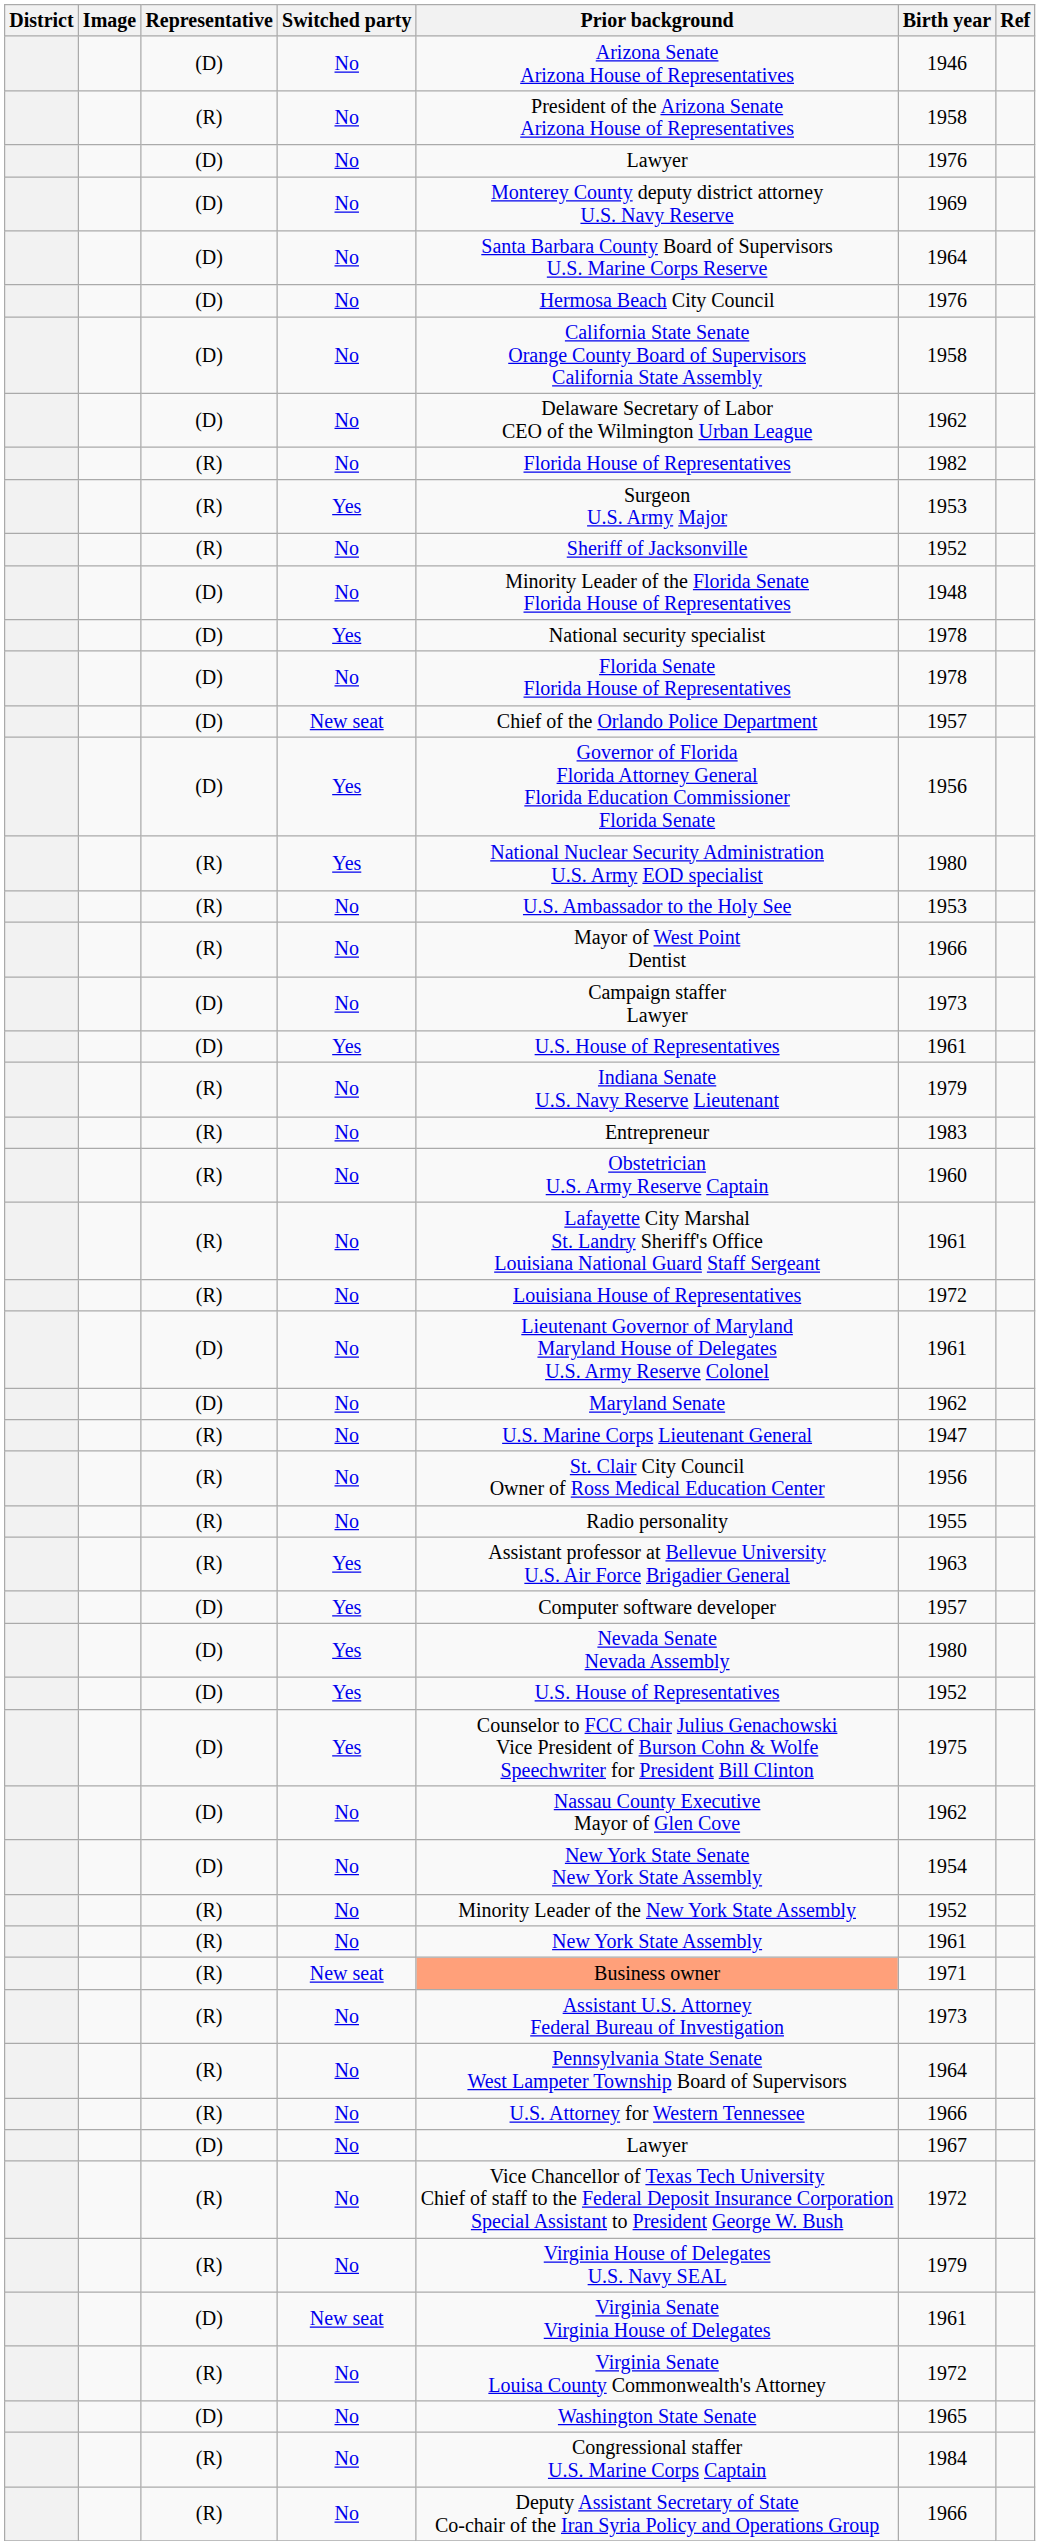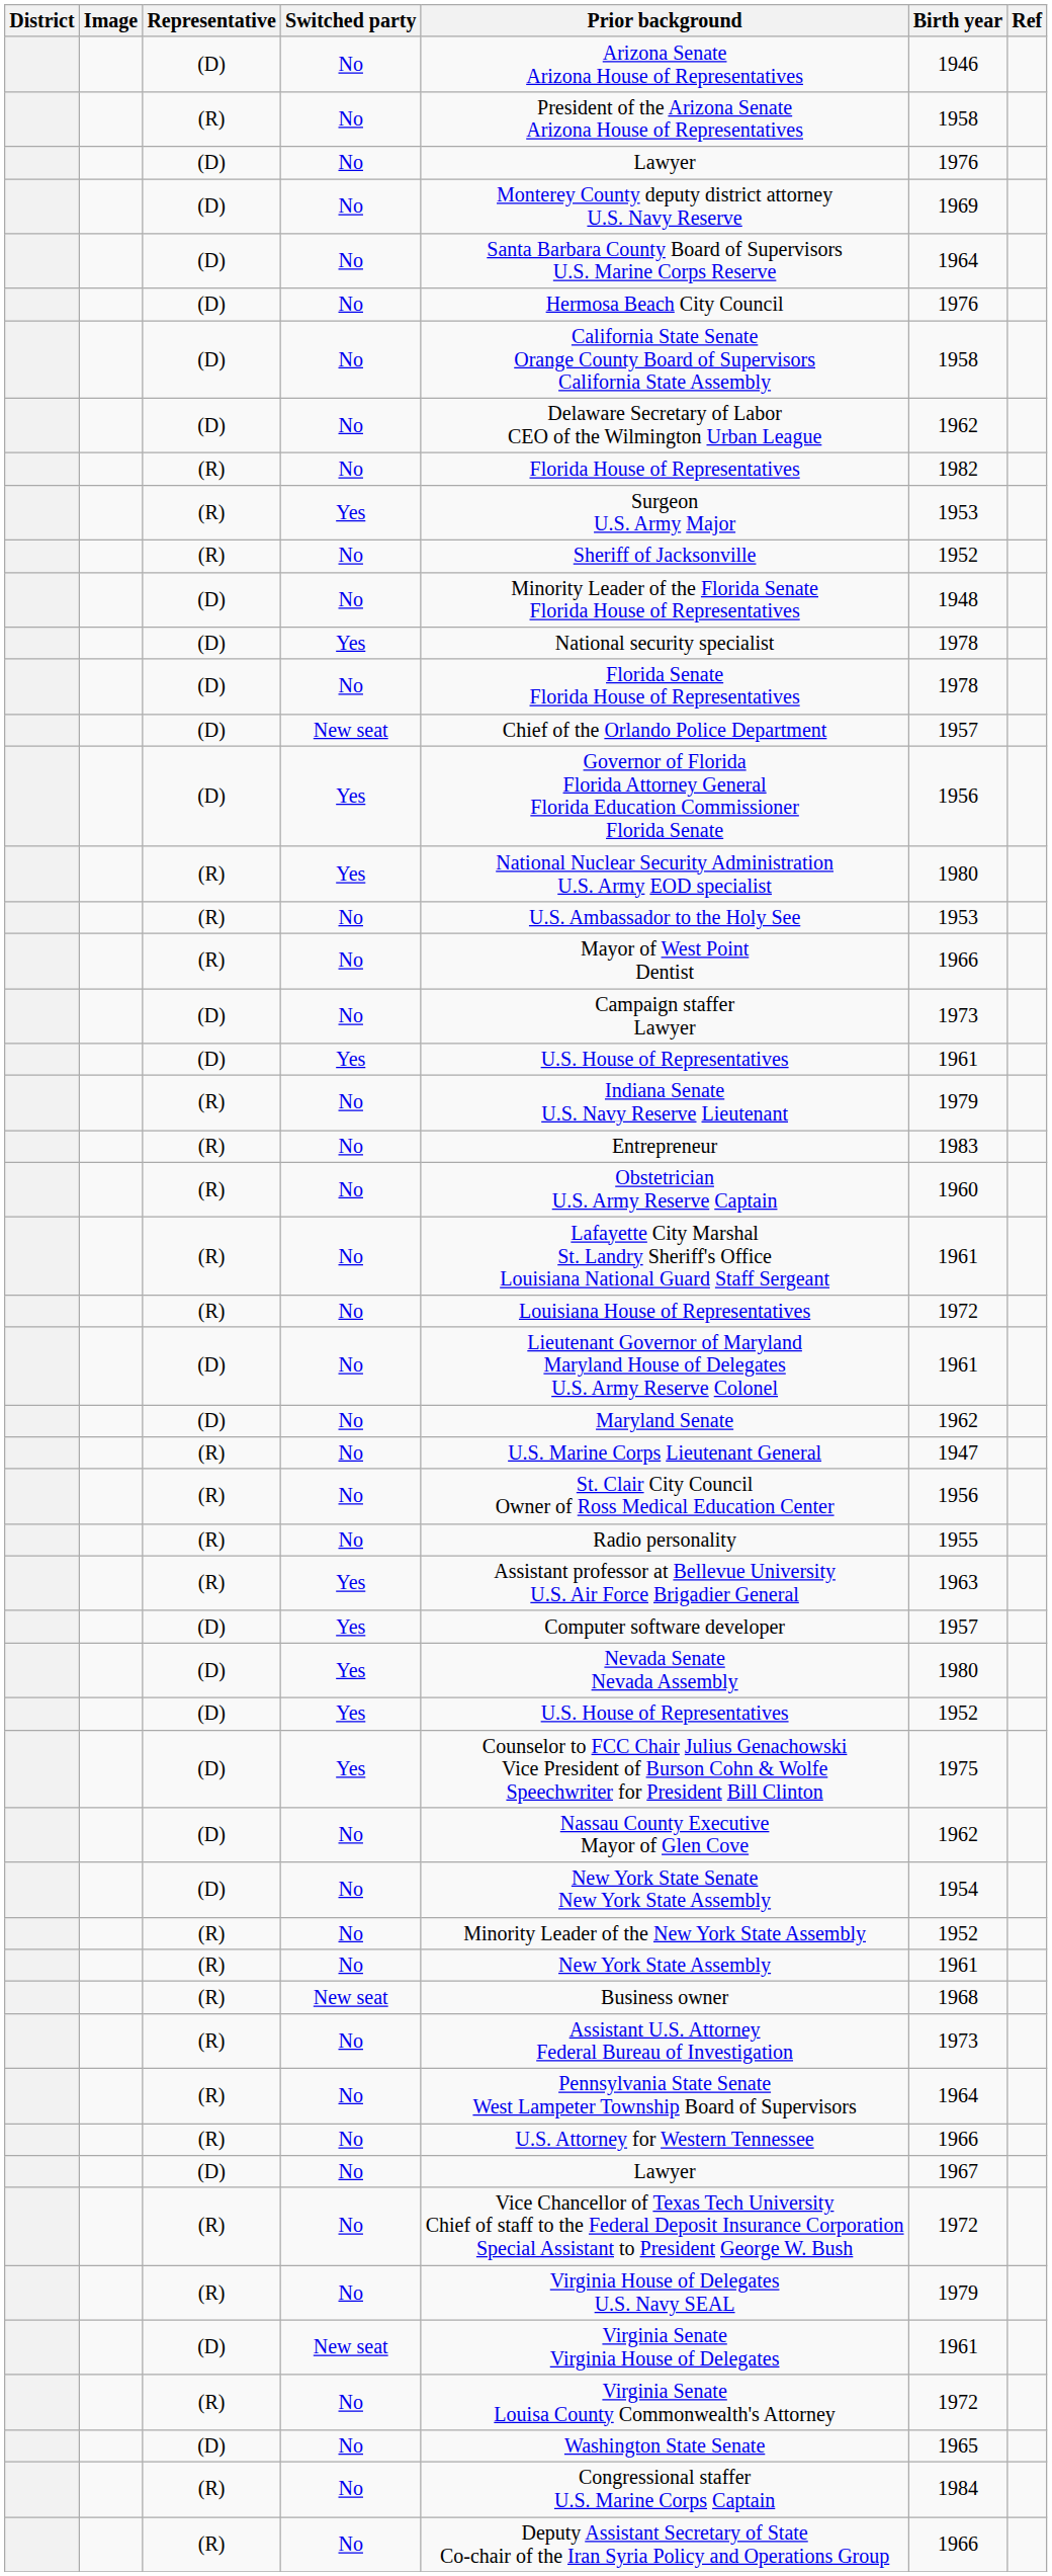(R) / New seat | Prior background: lightsalmon background -> no background
(R) / New seat | Birth year: 1971 -> 1968
